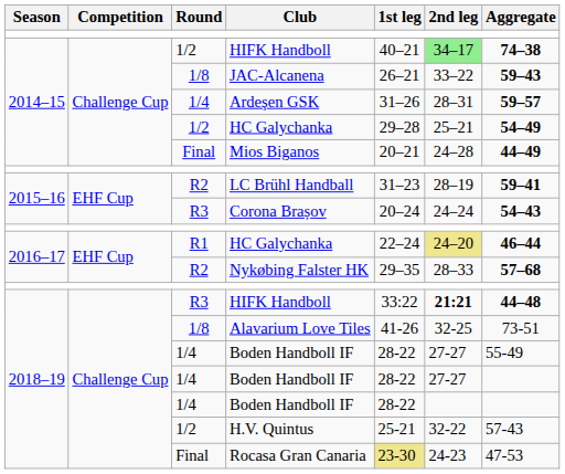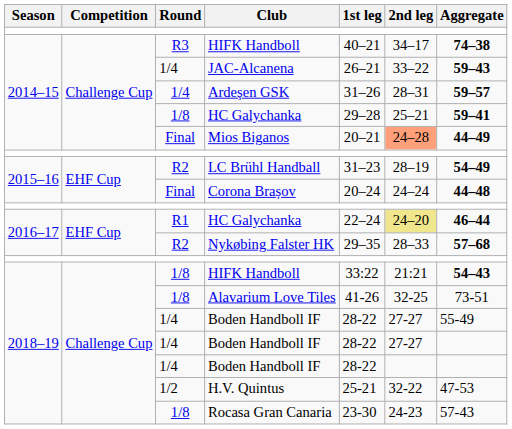2014–15 / HIFK Handboll | Round: 1/2 -> R3
2014–15 / HIFK Handboll | 2nd leg: lightgreen background -> no background
JAC-Alcanena | Round: 1/8 -> 1/4
2014–15 / HC Galychanka | Round: 1/2 -> 1/8
2014–15 / HC Galychanka | Aggregate: 54–49 -> 59–41
Mios Biganos | 2nd leg: no background -> lightsalmon background
LC Brühl Handball | Aggregate: 59–41 -> 54–49
Corona Brașov | Round: R3 -> Final
Corona Brașov | Aggregate: 54–43 -> 44–48
2018–19 / HIFK Handboll | Round: R3 -> 1/8
2018–19 / HIFK Handboll | 2nd leg: bold -> normal
2018–19 / HIFK Handboll | Aggregate: 44–48 -> 54–43
H.V. Quintus | Aggregate: 57-43 -> 47-53
Rocasa Gran Canaria | Round: Final -> 1/8
Rocasa Gran Canaria | 1st leg: khaki background -> no background
Rocasa Gran Canaria | Aggregate: 47-53 -> 57-43
